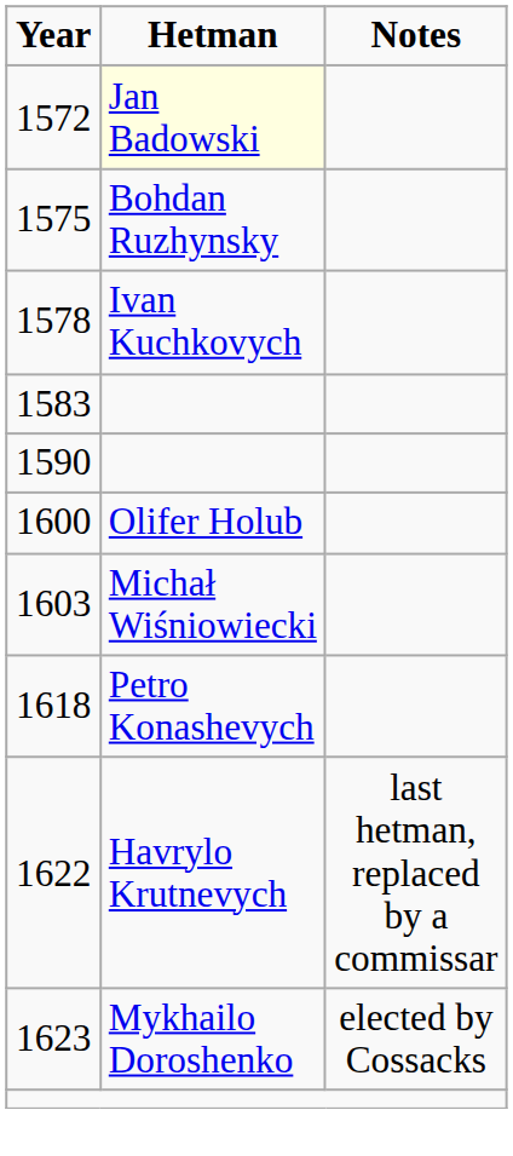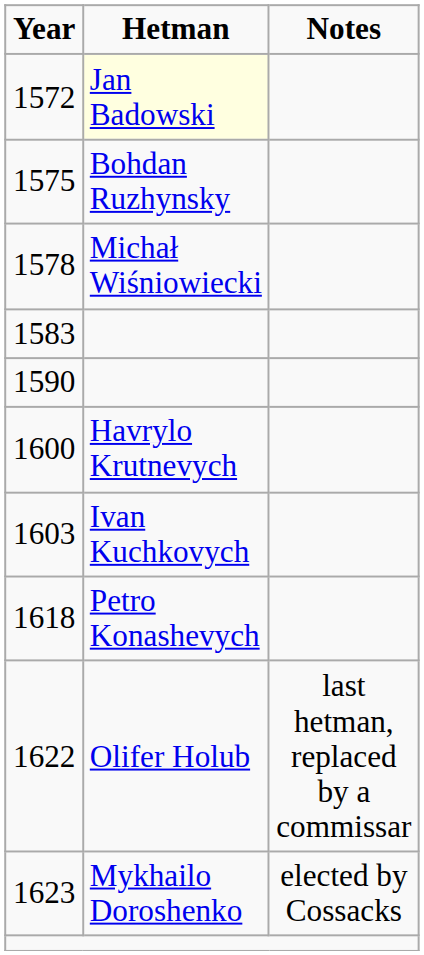1578 | Hetman: Ivan Kuchkovych -> Michał Wiśniowiecki
1600 | Hetman: Olifer Holub -> Havrylo Krutnevych
1603 | Hetman: Michał Wiśniowiecki -> Ivan Kuchkovych
1622 | Hetman: Havrylo Krutnevych -> Olifer Holub
